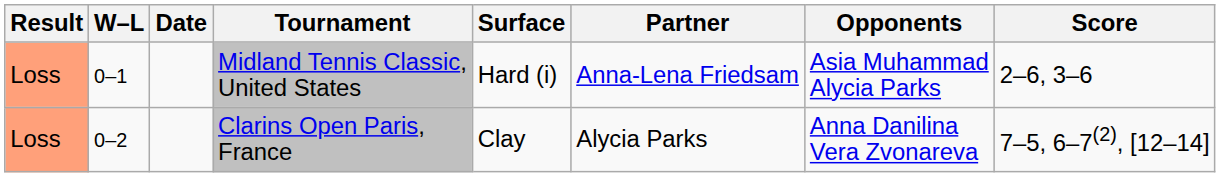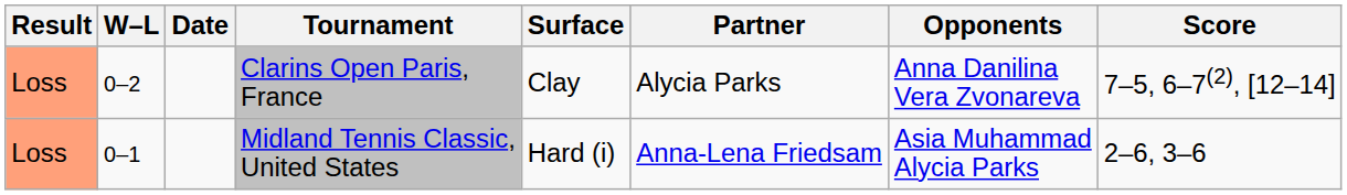rows swapped: Midland Tennis Classic, United States <-> Clarins Open Paris, France
